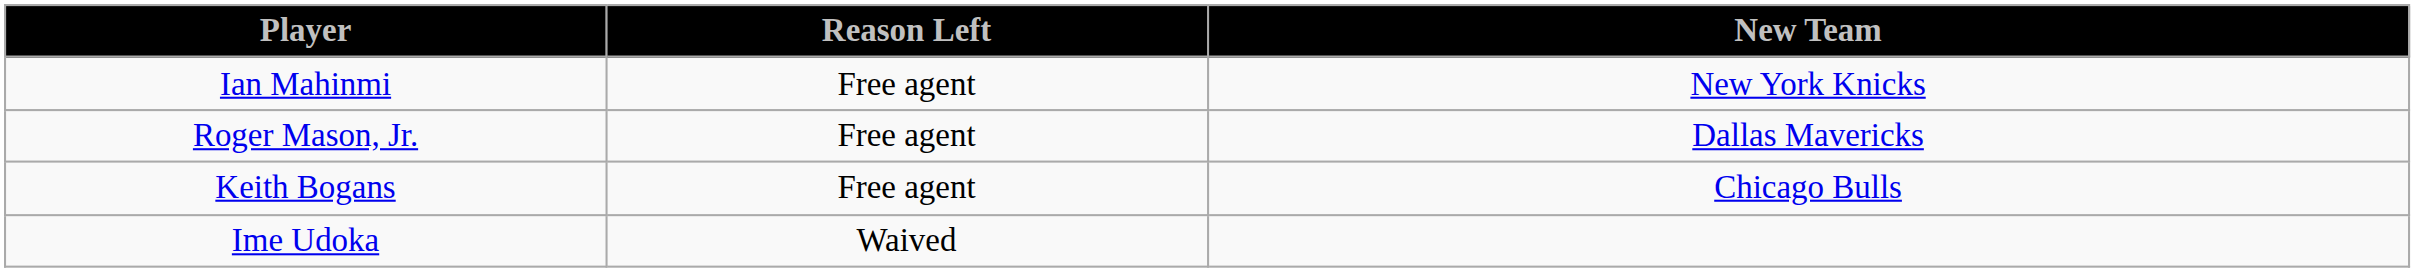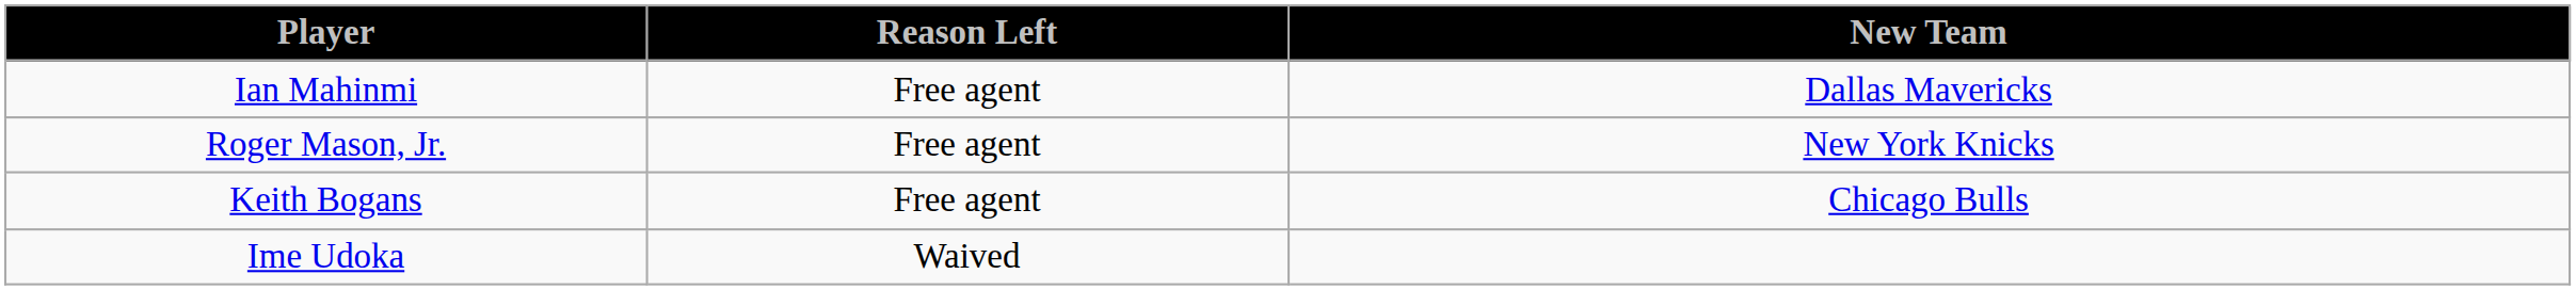Ian Mahinmi | New Team: New York Knicks -> Dallas Mavericks
Roger Mason, Jr. | New Team: Dallas Mavericks -> New York Knicks
